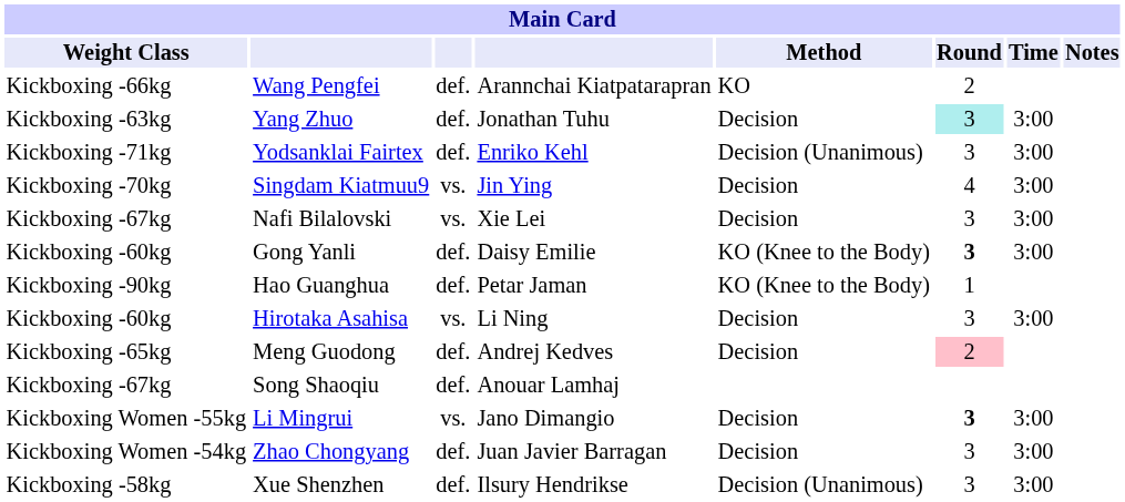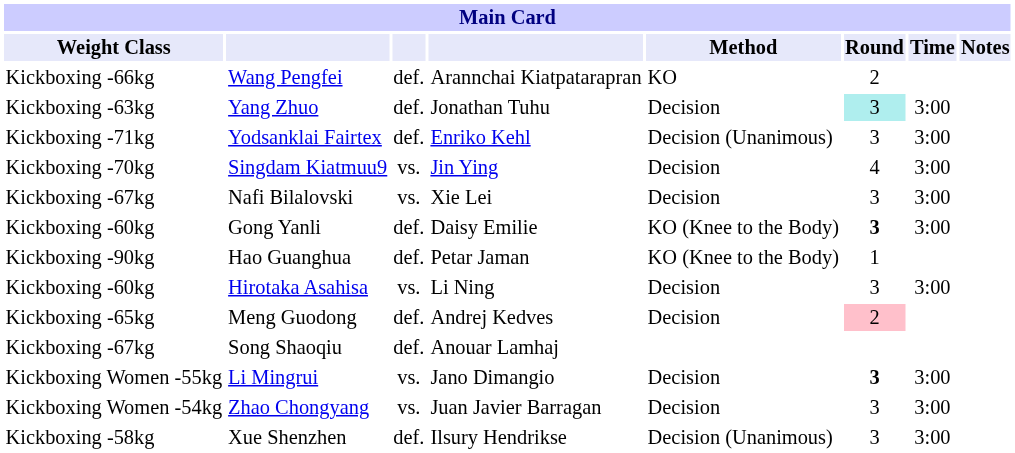Zhao Chongyang | column 3: def. -> vs.
